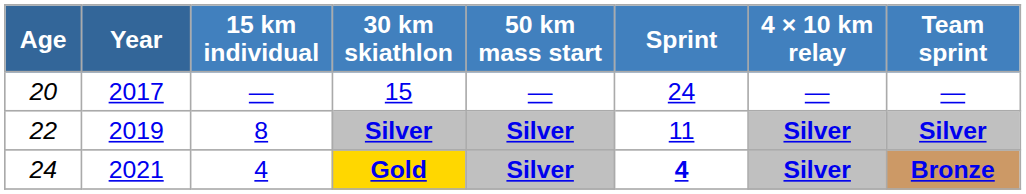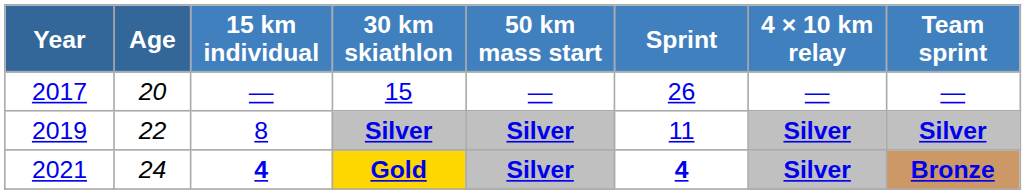columns swapped: Year <-> Age
15 | Sprint: 24 -> 26
Gold | 15 km individual: normal -> bold
